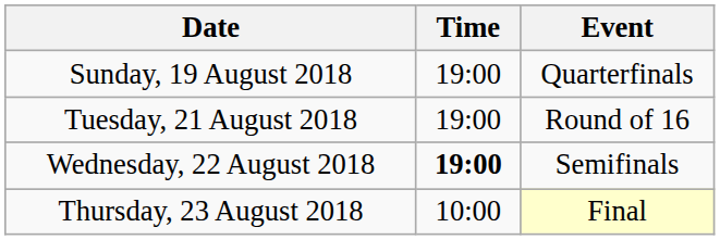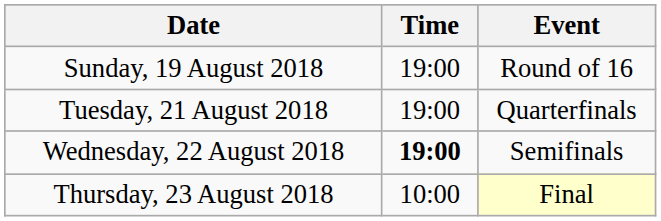Sunday, 19 August 2018 | Event: Quarterfinals -> Round of 16
Tuesday, 21 August 2018 | Event: Round of 16 -> Quarterfinals
